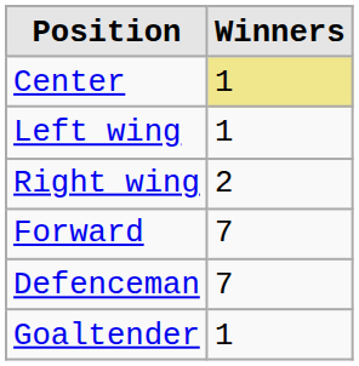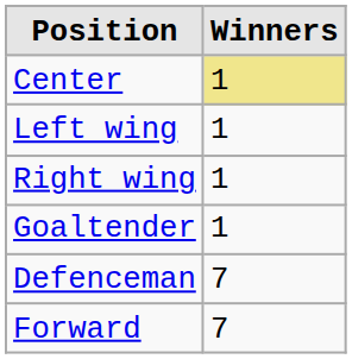Right wing | Winners: 2 -> 1
rows swapped: Forward <-> Goaltender
